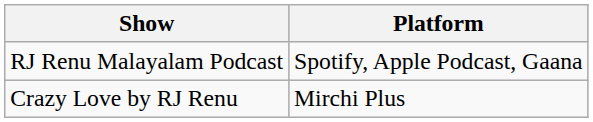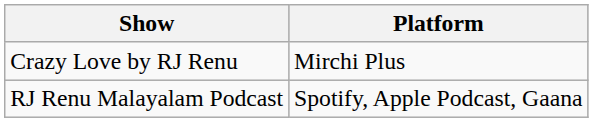rows swapped: Crazy Love by RJ Renu <-> RJ Renu Malayalam Podcast
